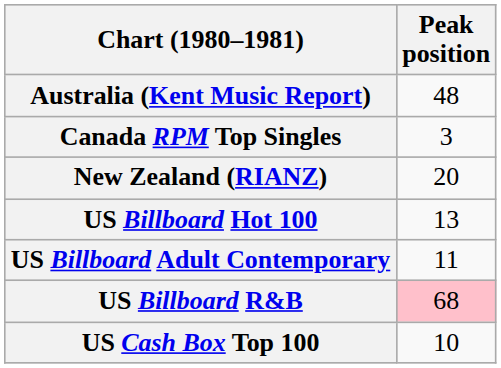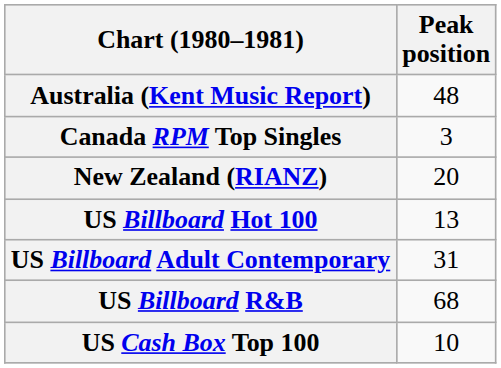US Billboard Adult Contemporary | Peak position: 11 -> 31
US Billboard R&B | Peak position: pink background -> no background
